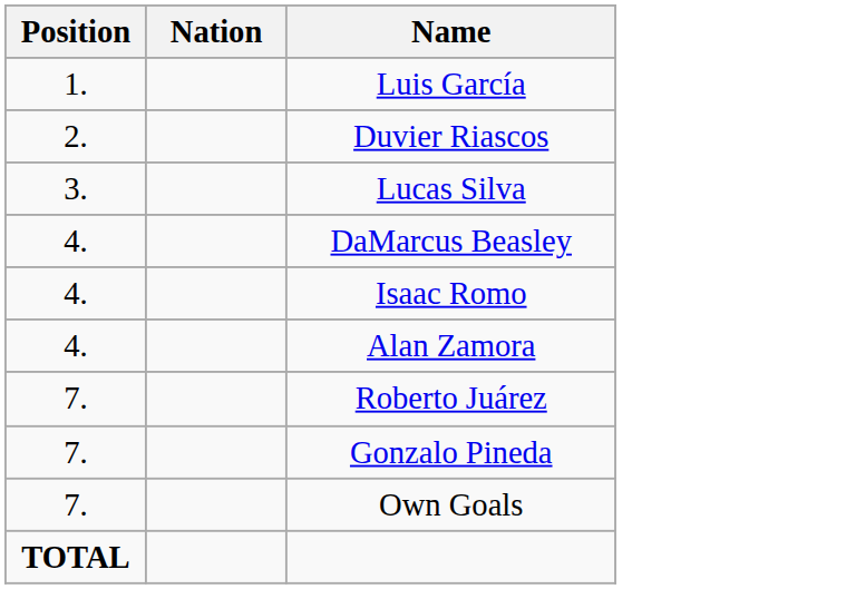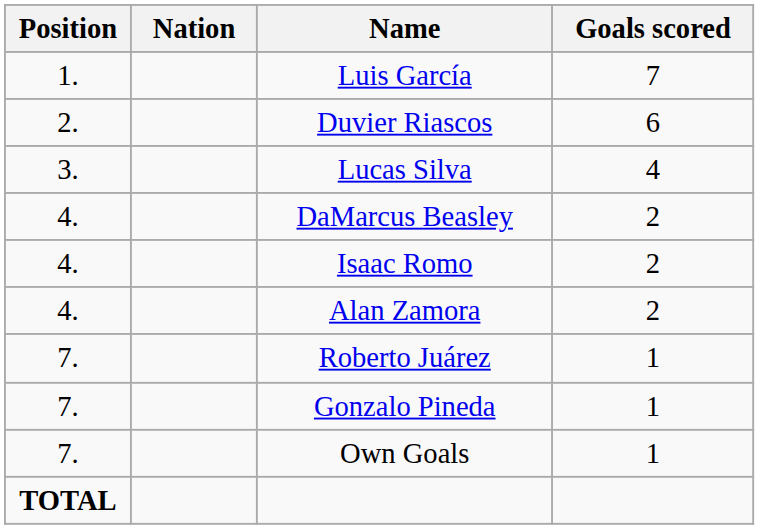+ column: Goals scored | 7 | 6 | 4 | 2 | 2 | 2 | 1 | 1 | 1
